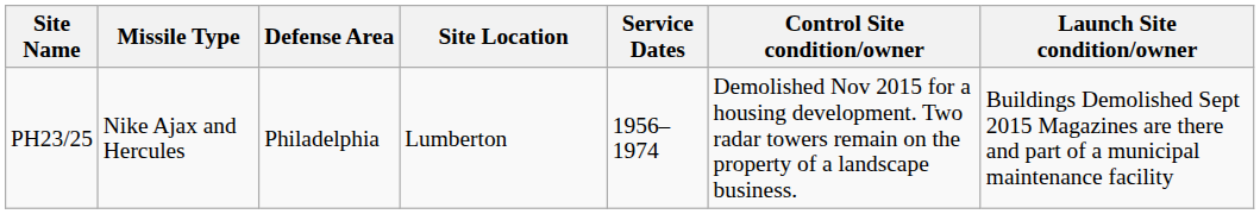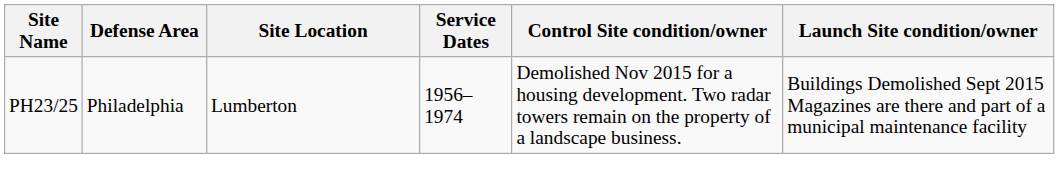- column: Missile Type | Nike Ajax and Hercules
